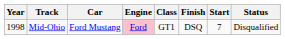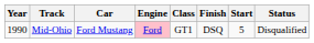Mid-Ohio | Year: 1998 -> 1990
Mid-Ohio | Start: 7 -> 5
